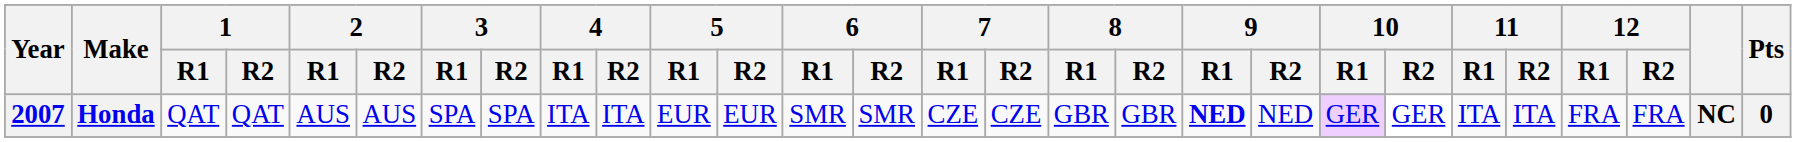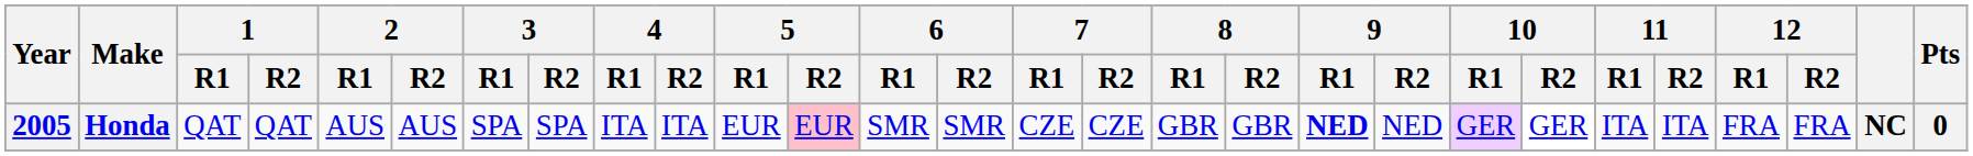Honda | Year: 2007 -> 2005
Honda | 5 / R2: no background -> pink background
